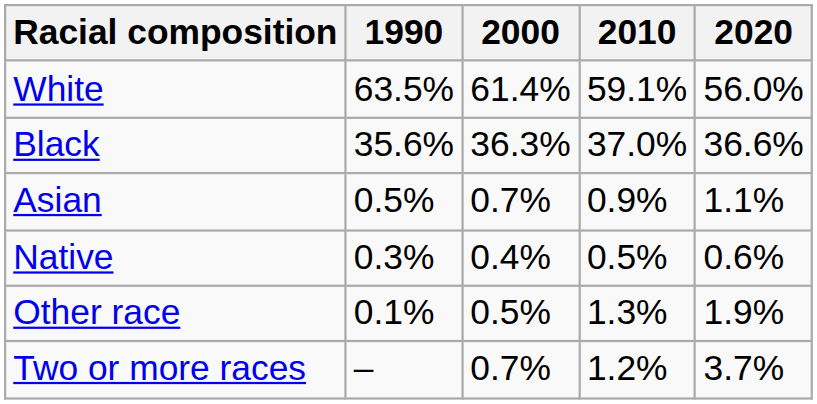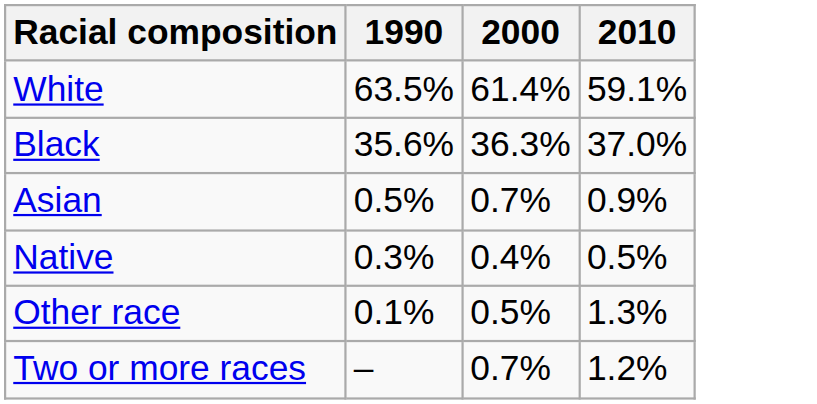- column: 2020 | 56.0% | 36.6% | 1.1% | 0.6% | 1.9% | 3.7%
